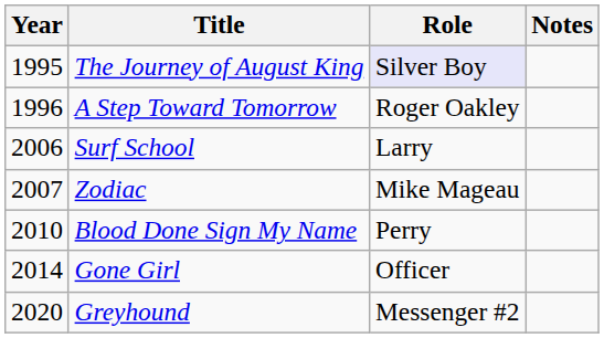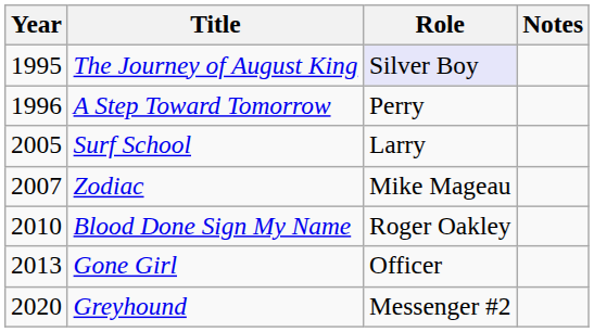A Step Toward Tomorrow | Role: Roger Oakley -> Perry
Surf School | Year: 2006 -> 2005
Blood Done Sign My Name | Role: Perry -> Roger Oakley
Gone Girl | Year: 2014 -> 2013
